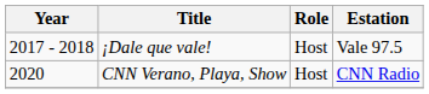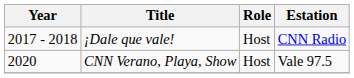¡Dale que vale! | Estation: Vale 97.5 -> CNN Radio
CNN Verano, Playa, Show | Estation: CNN Radio -> Vale 97.5
